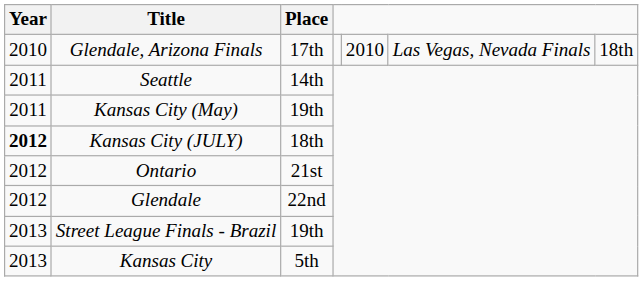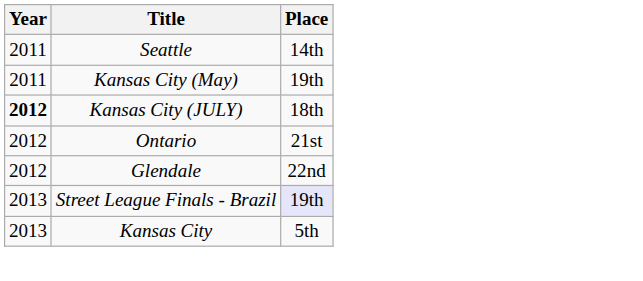- row: 2010 | Glendale, Arizona Finals | 17th | 2010 | Las Vegas, Nevada Finals | 18th
Street League Finals - Brazil | Place: no background -> lavender background
